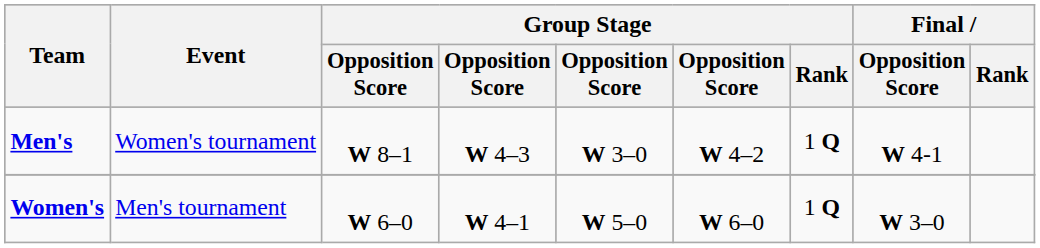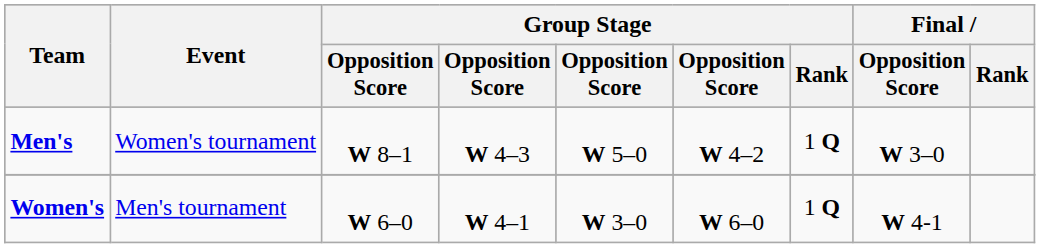Men's | column 5: W 3–0 -> W 5–0
Men's | Final / Opposition Score: W 4-1 -> W 3–0
Women's | column 5: W 5–0 -> W 3–0
Women's | Final / Opposition Score: W 3–0 -> W 4-1
